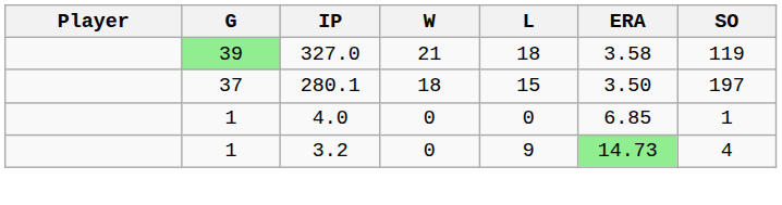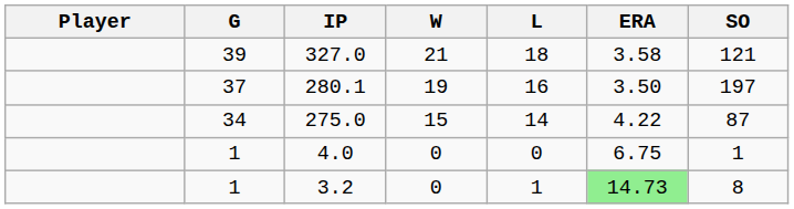327.0 | G: lightgreen background -> no background
327.0 | SO: 119 -> 121
280.1 | W: 18 -> 19
280.1 | L: 15 -> 16
+ row: 34 | 275.0 | 15 | 14 | 4.22 | 87
4.0 | ERA: 6.85 -> 6.75
3.2 | L: 9 -> 1
3.2 | SO: 4 -> 8
